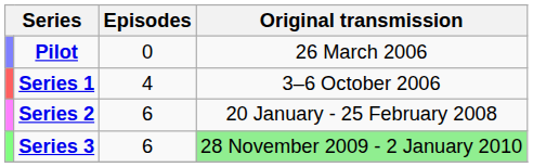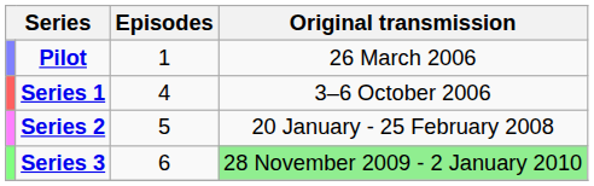Pilot | Episodes: 0 -> 1
Series 2 | Episodes: 6 -> 5
